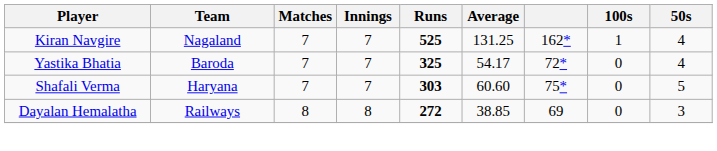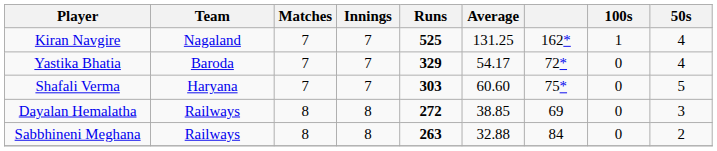Yastika Bhatia | Runs: 325 -> 329
+ row: Sabbhineni Meghana | Railways | 8 | 8 | 263 | 32.88 | 84 | 0 | 2
